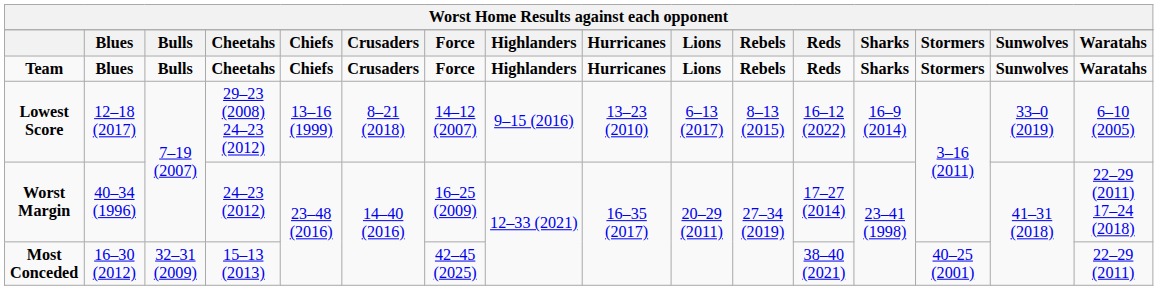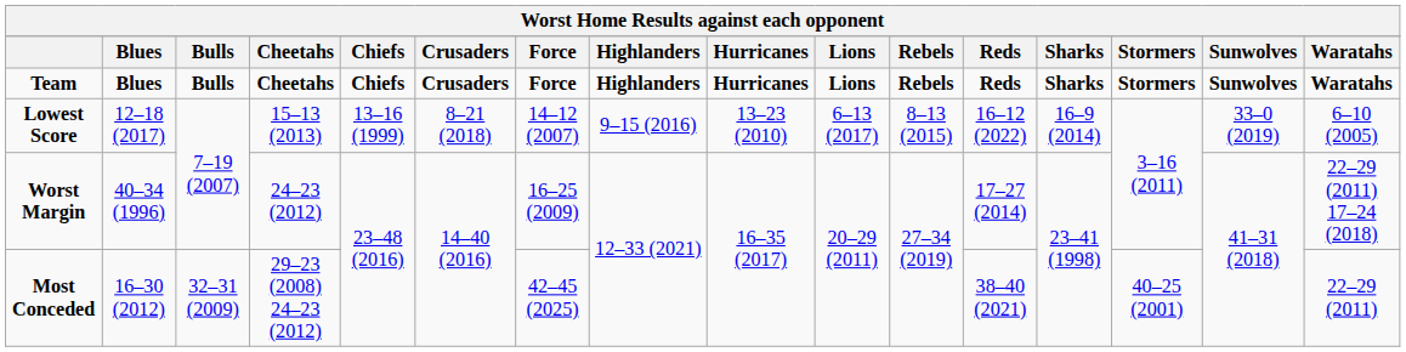Lowest Score | Cheetahs: 29–23 (2008) 24–23 (2012) -> 15–13 (2013)
Most Conceded | Cheetahs: 15–13 (2013) -> 29–23 (2008) 24–23 (2012)
